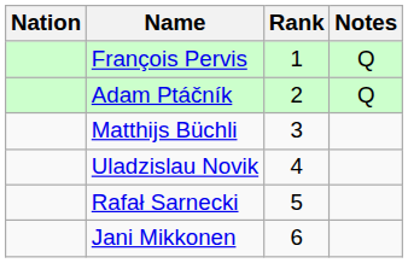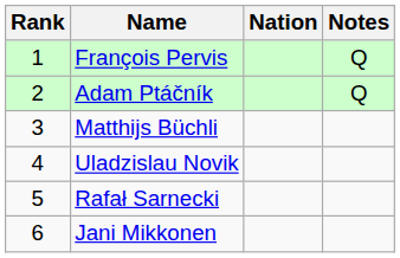columns swapped: Rank <-> Nation
